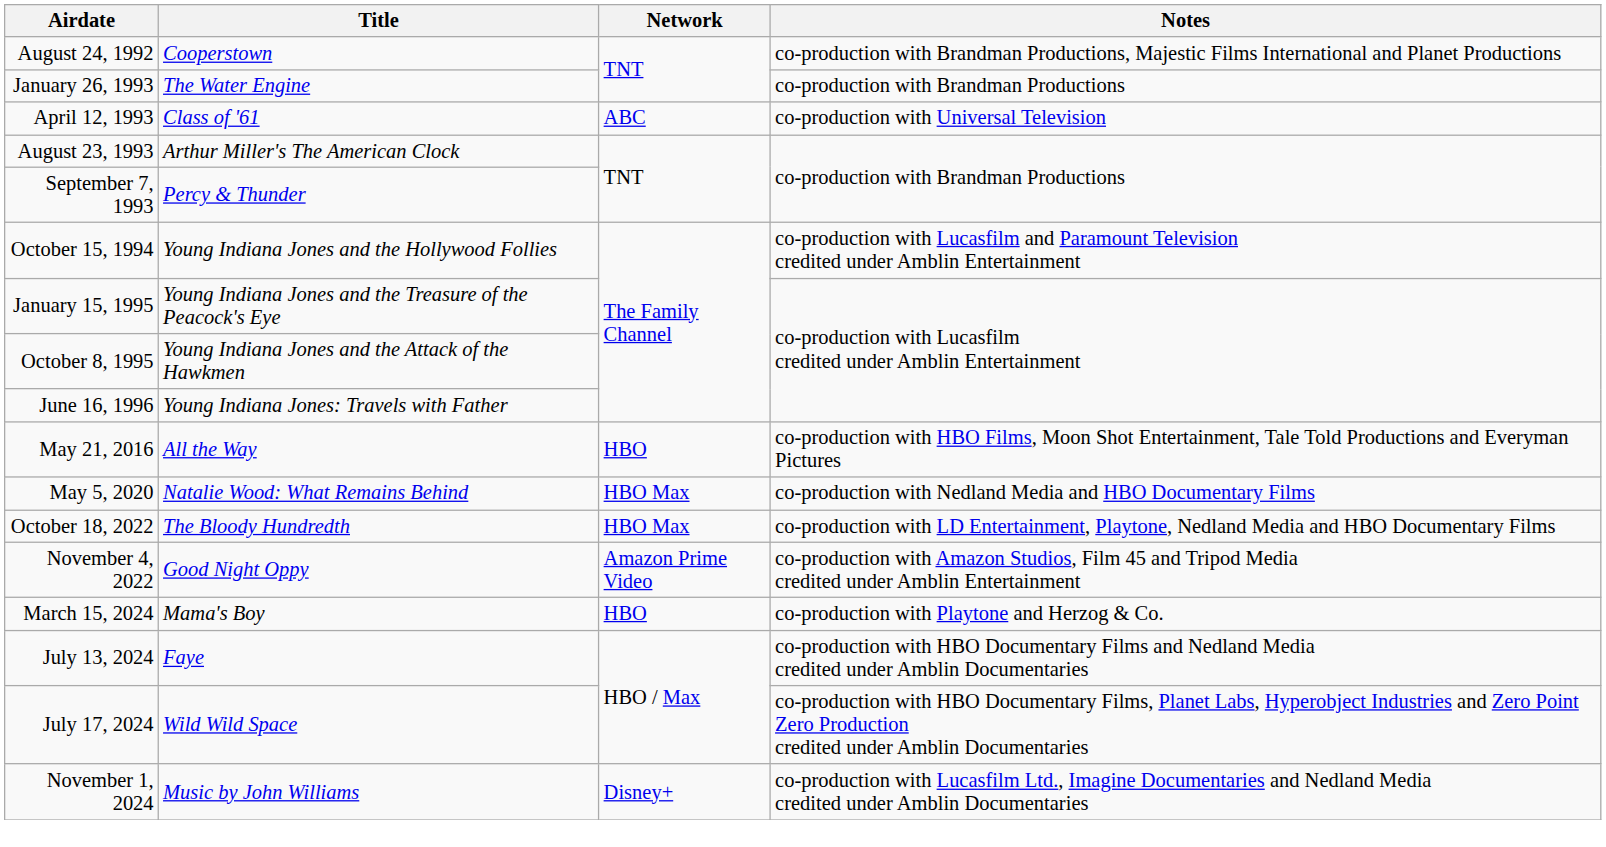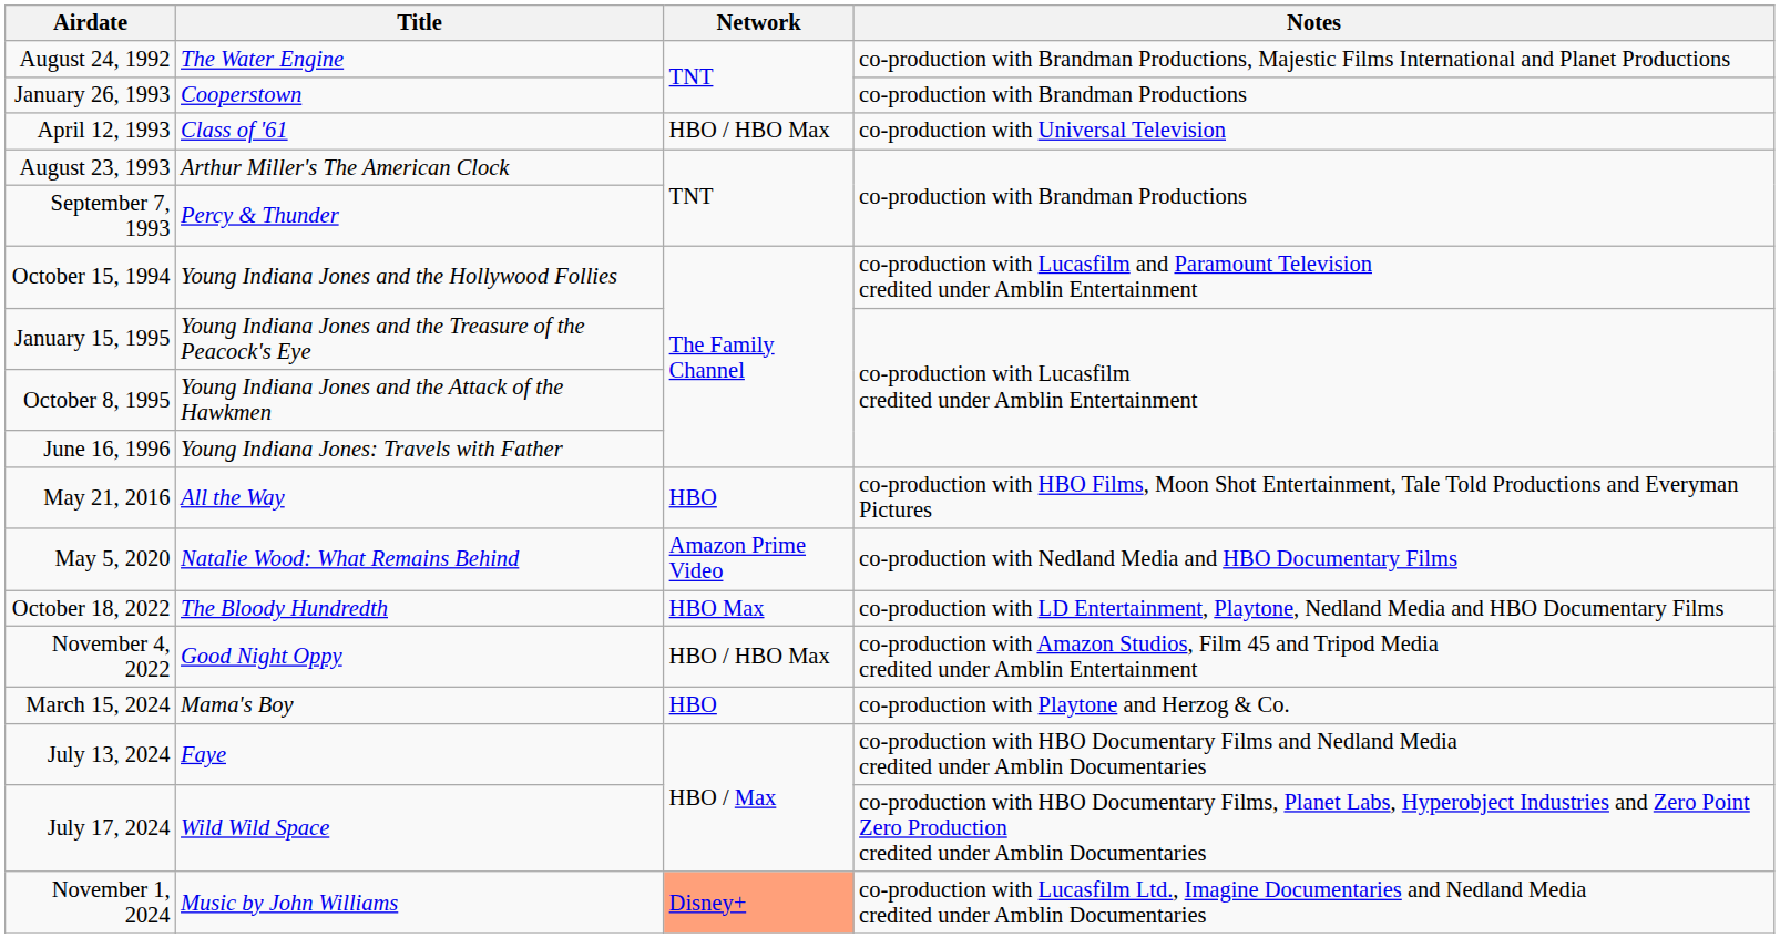August 24, 1992 | Title: Cooperstown -> The Water Engine
January 26, 1993 | Title: The Water Engine -> Cooperstown
April 12, 1993 | Network: ABC -> HBO / HBO Max
May 5, 2020 | Network: HBO Max -> Amazon Prime Video
November 4, 2022 | Network: Amazon Prime Video -> HBO / HBO Max
November 1, 2024 | Network: no background -> lightsalmon background
